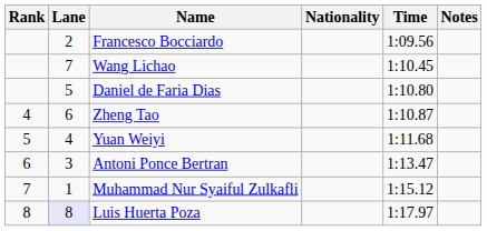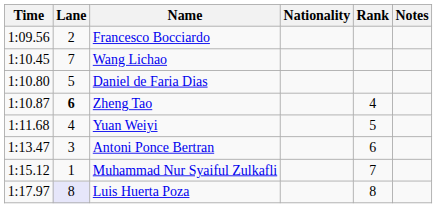columns swapped: Rank <-> Time
Zheng Tao | Lane: normal -> bold
